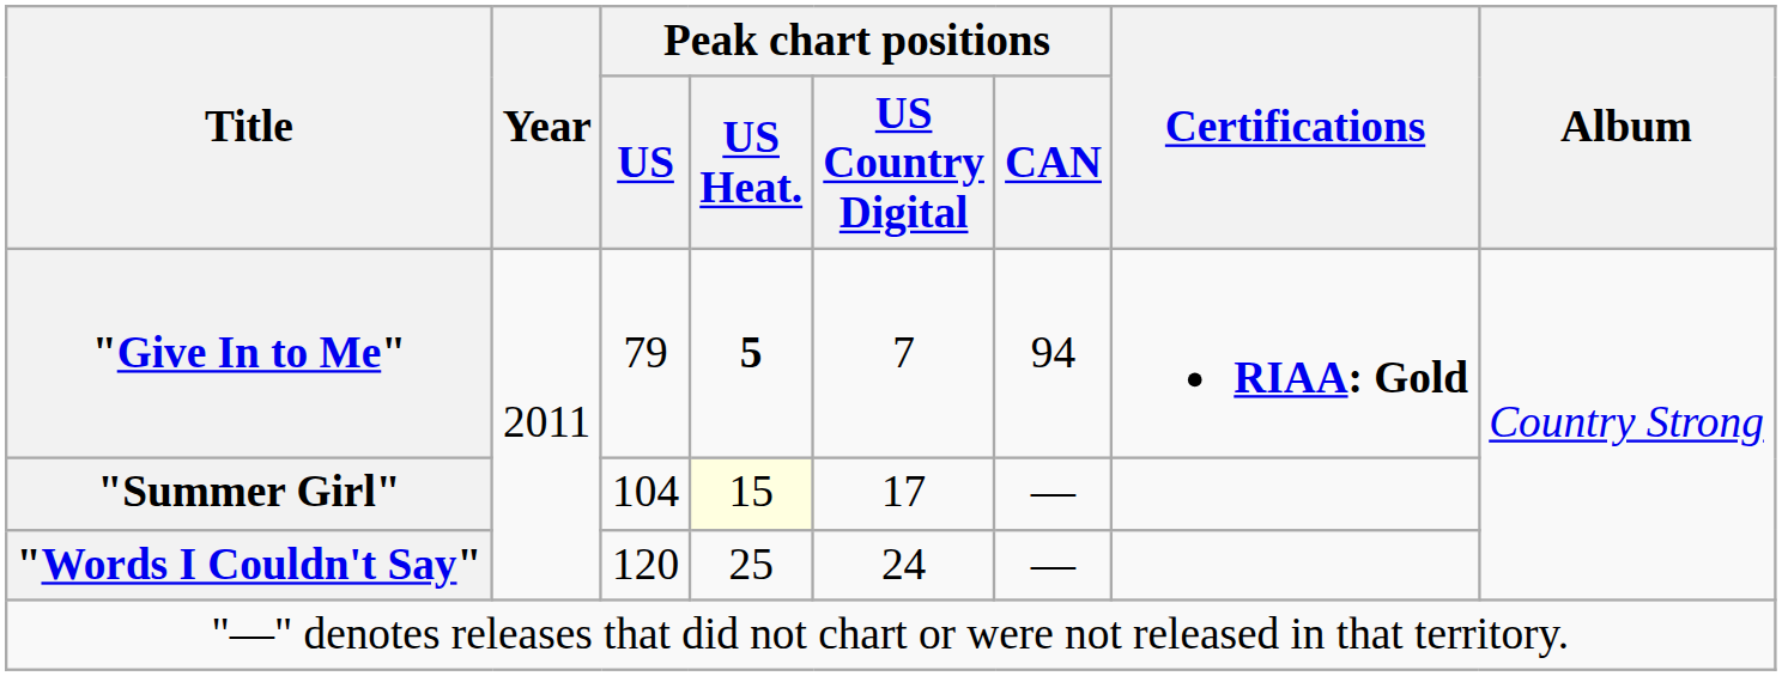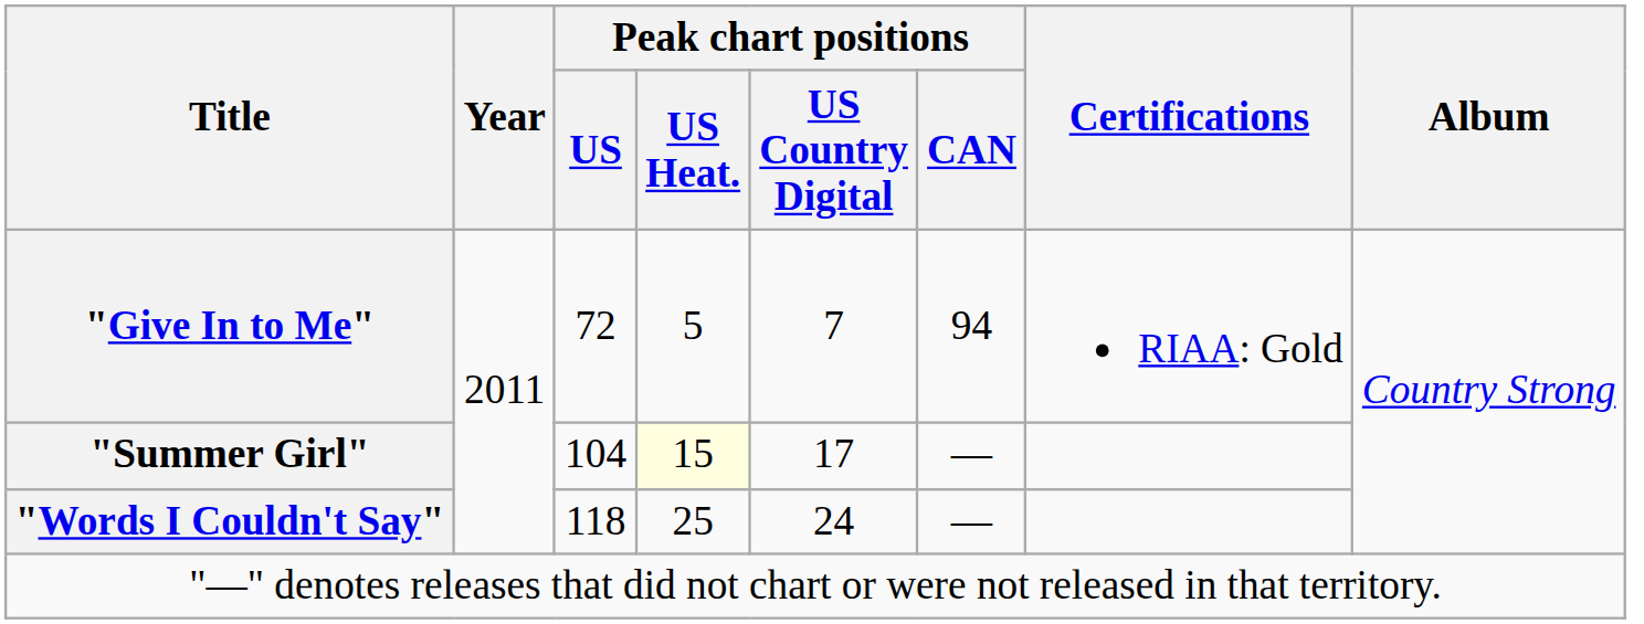"Give In to Me" | Peak chart positions / US: 79 -> 72
"Give In to Me" | Peak chart positions / US Heat.: bold -> normal
"Give In to Me" | Certifications: bold -> normal
"Words I Couldn't Say" | Peak chart positions / US: 120 -> 118
